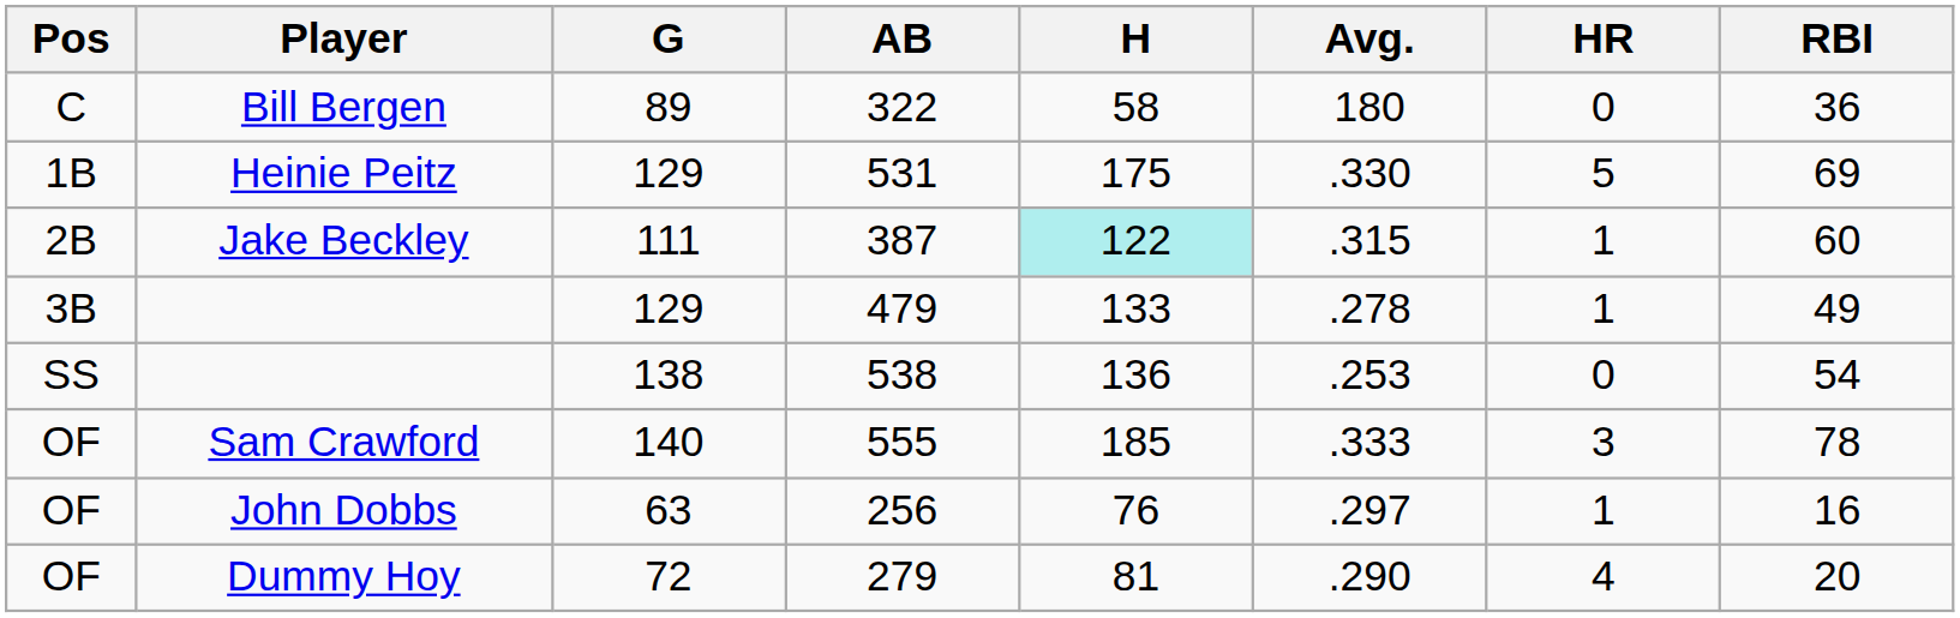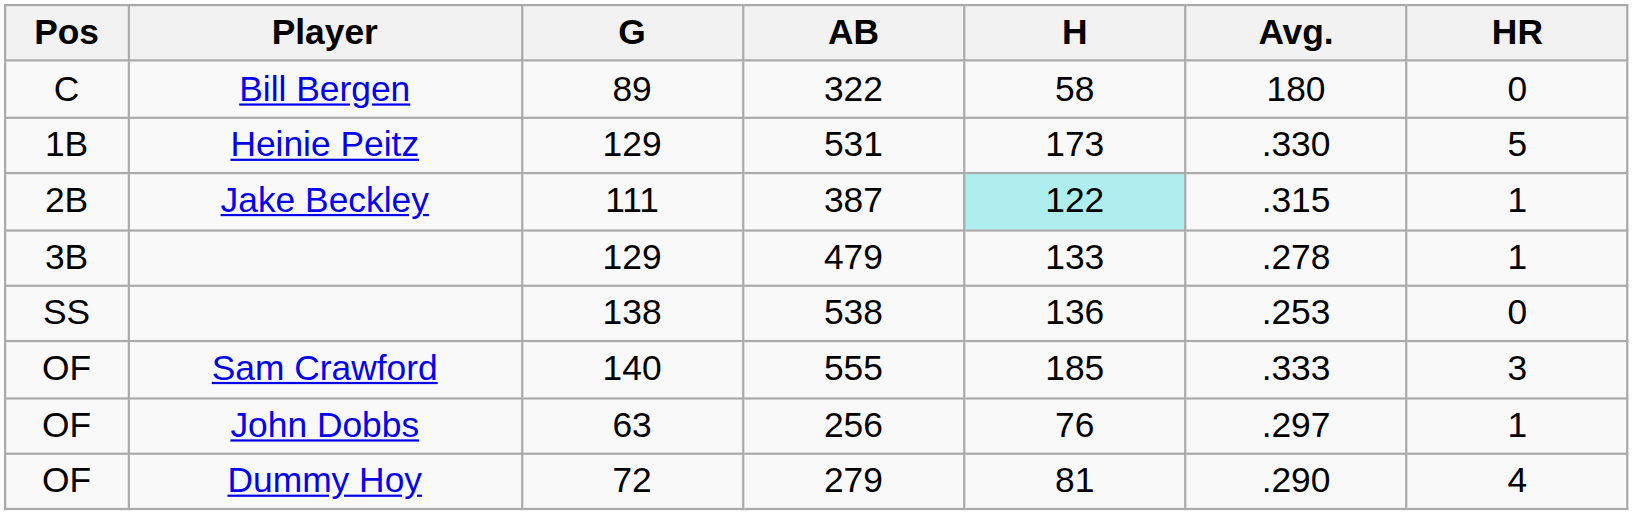- column: RBI | 36 | 69 | 60 | 49 | 54 | 78 | 16 | 20
531 | H: 175 -> 173
